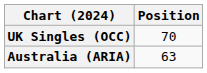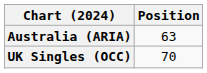rows swapped: Australia (ARIA) <-> UK Singles (OCC)
